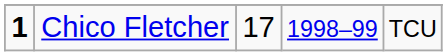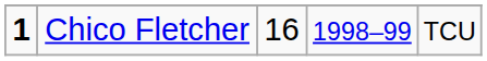Chico Fletcher | column 3: 17 -> 16
